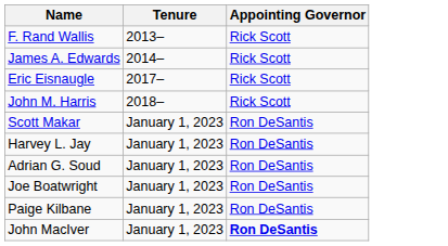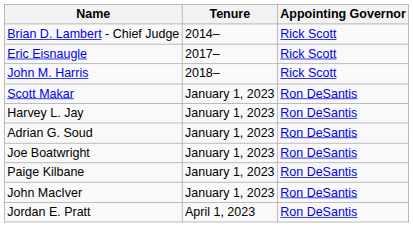+ row: Brian D. Lambert - Chief Judge | 2014– | Rick Scott
- row: F. Rand Wallis | 2013– | Rick Scott
- row: James A. Edwards | 2014– | Rick Scott
John MacIver | Appointing Governor: bold -> normal
+ row: Jordan E. Pratt | April 1, 2023 | Ron DeSantis
